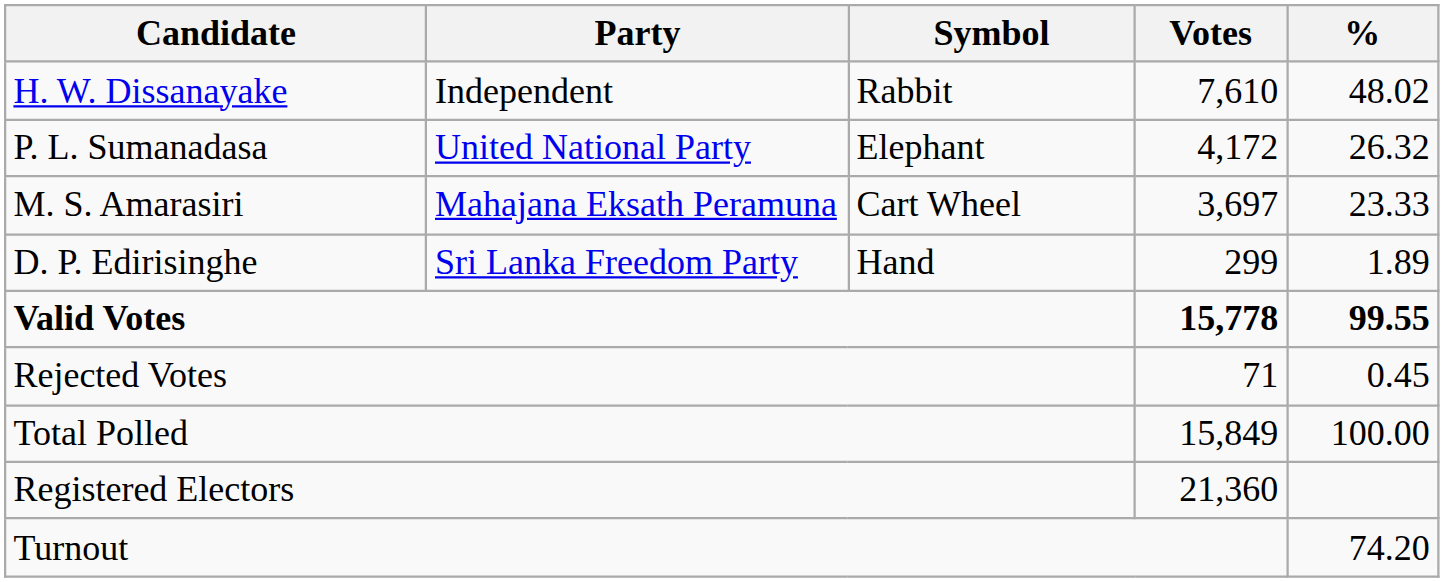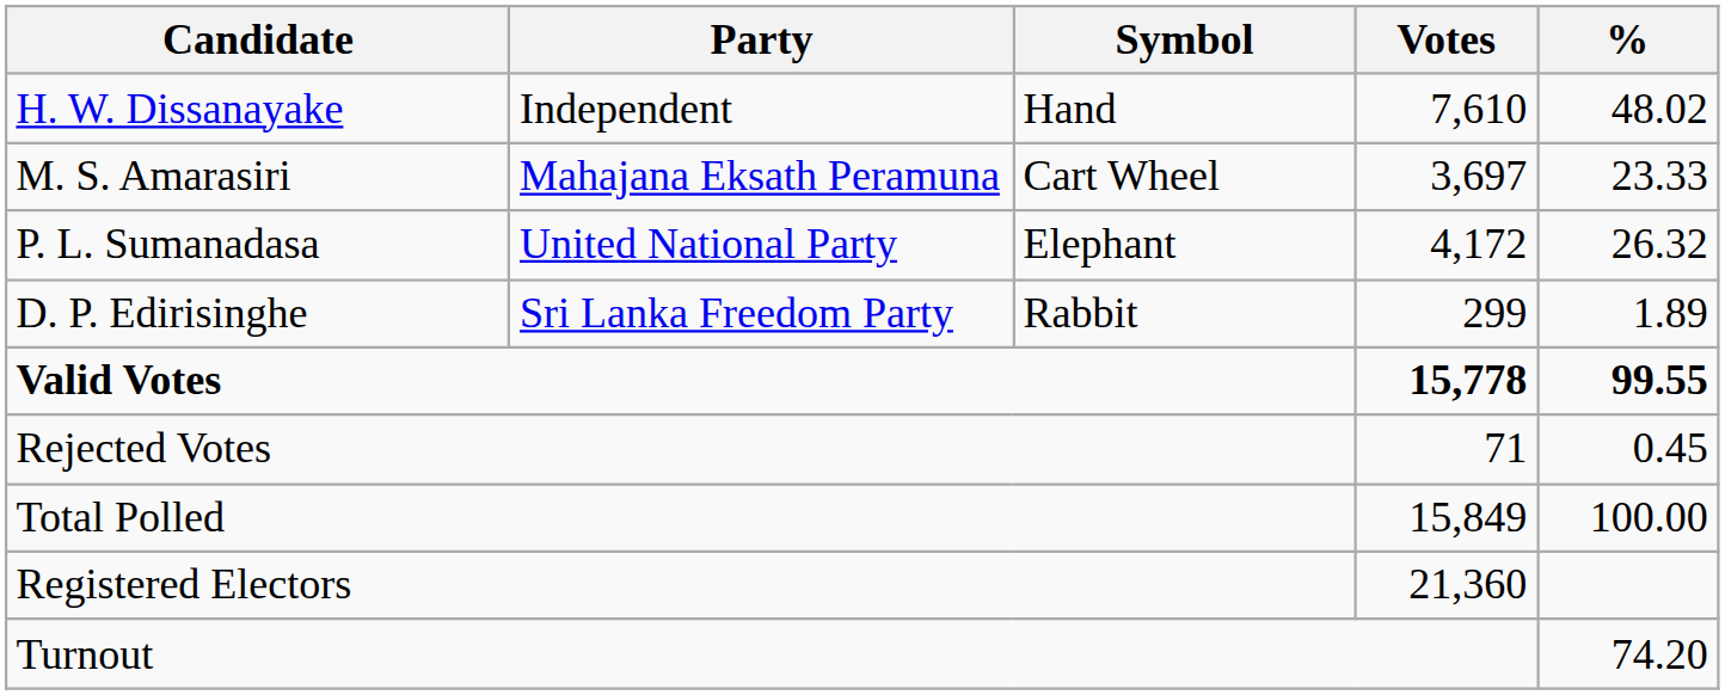H. W. Dissanayake | Symbol: Rabbit -> Hand
rows swapped: P. L. Sumanadasa <-> M. S. Amarasiri
D. P. Edirisinghe | Symbol: Hand -> Rabbit
